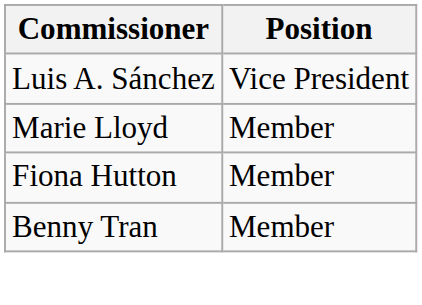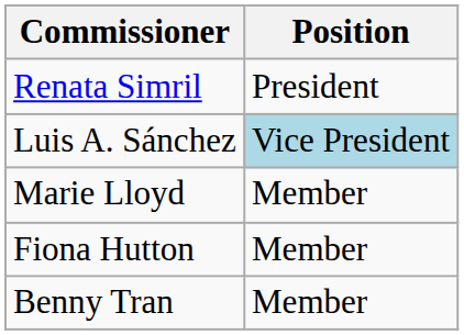+ row: Renata Simril | President
Luis A. Sánchez | Position: no background -> lightblue background
